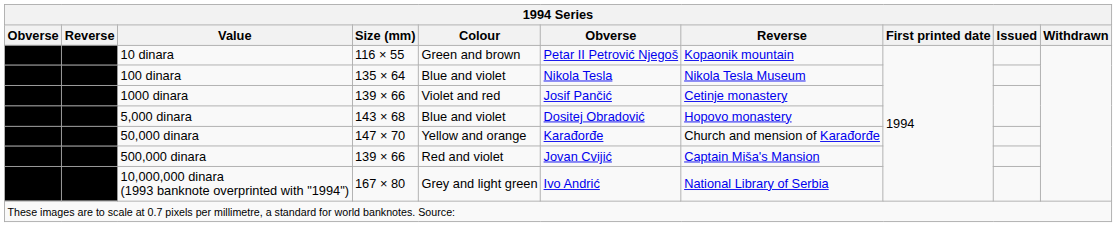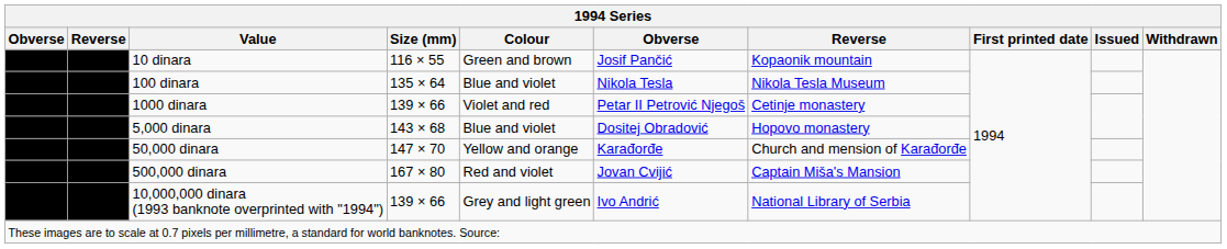10 dinara | column 6: Petar II Petrović Njegoš -> Josif Pančić
1000 dinara | column 6: Josif Pančić -> Petar II Petrović Njegoš
500,000 dinara | Size (mm): 139 × 66 -> 167 × 80
10,000,000 dinara (1993 banknote overprinted with "1994") | Size (mm): 167 × 80 -> 139 × 66
